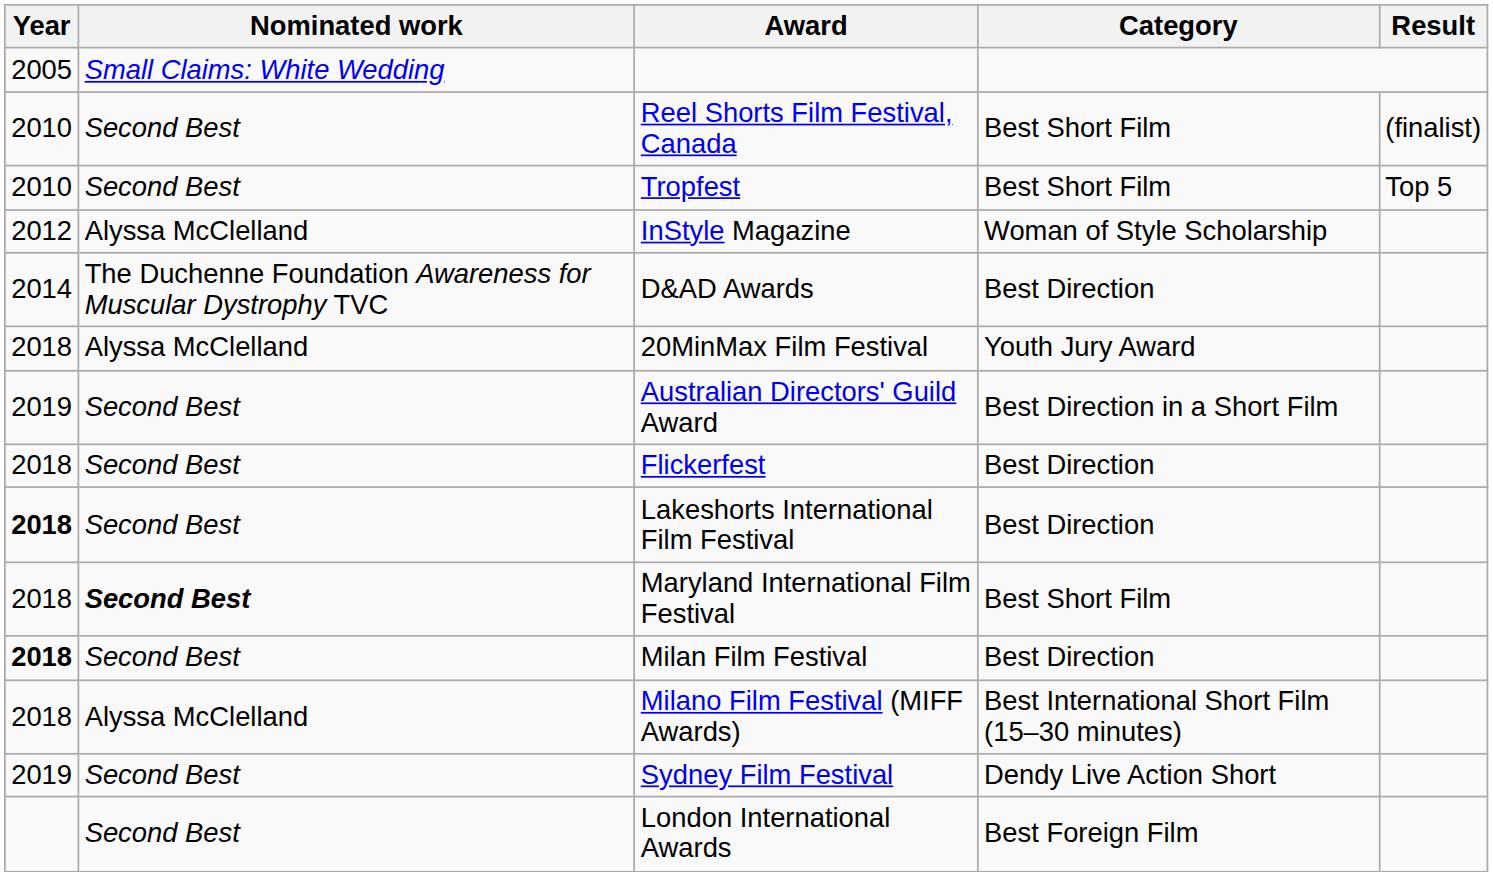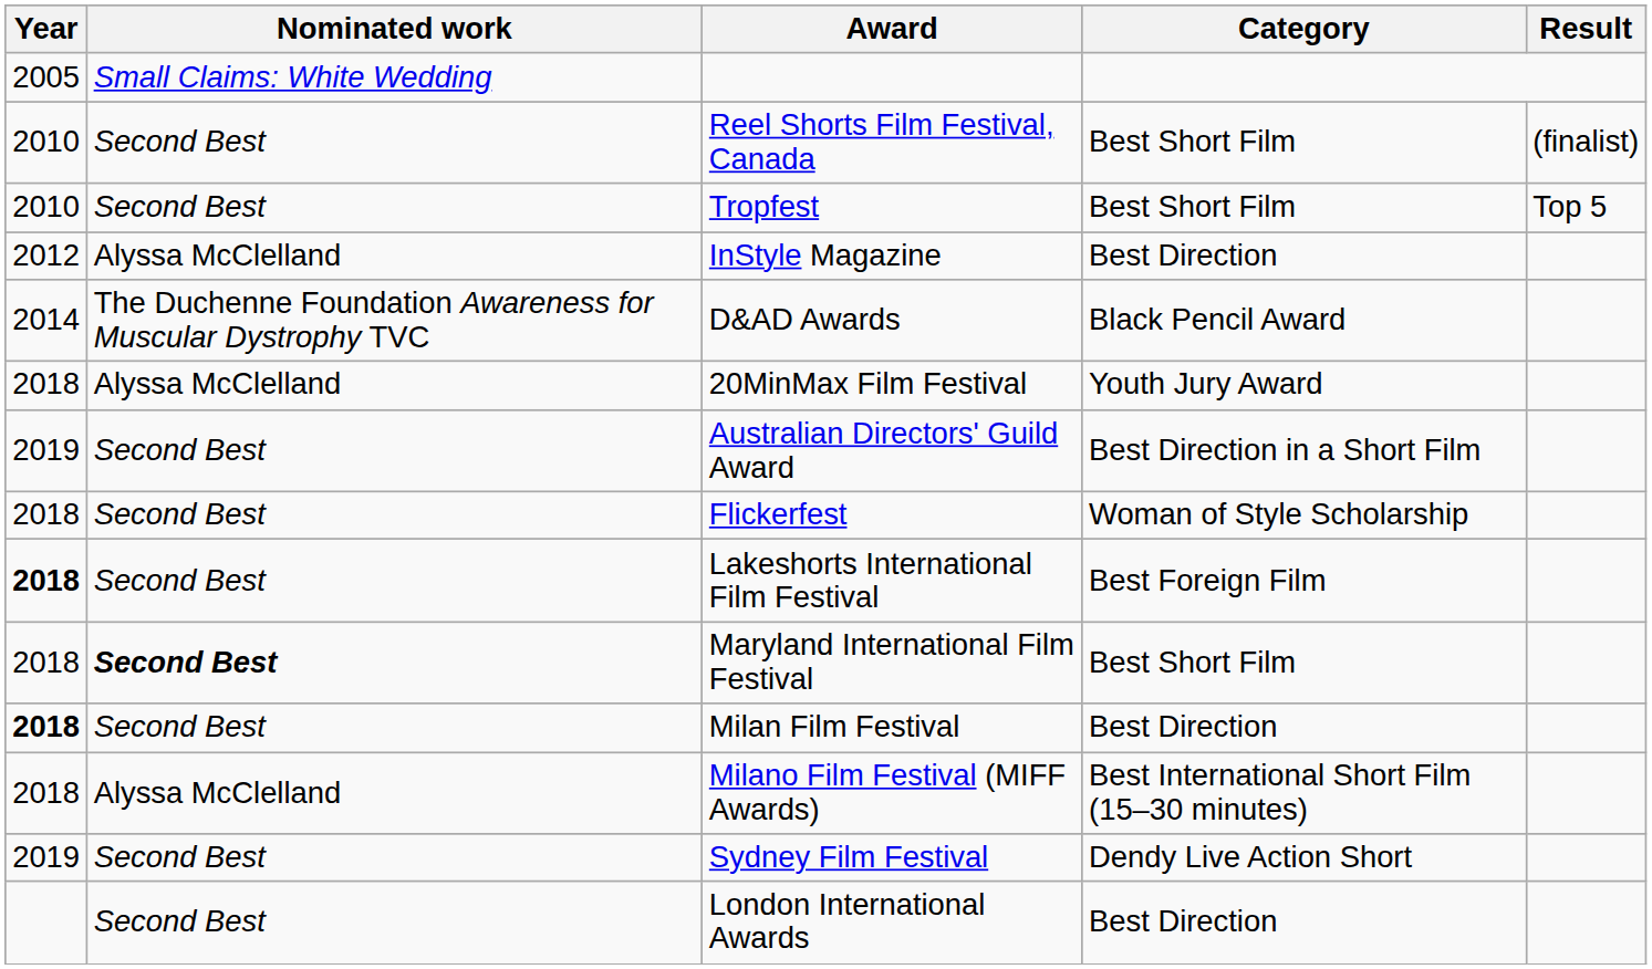InStyle Magazine | Category: Woman of Style Scholarship -> Best Direction
D&AD Awards | Category: Best Direction -> Black Pencil Award
Flickerfest | Category: Best Direction -> Woman of Style Scholarship
Lakeshorts International Film Festival | Category: Best Direction -> Best Foreign Film
London International Awards | Category: Best Foreign Film -> Best Direction
